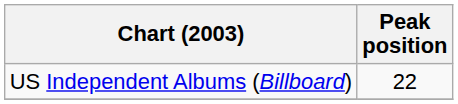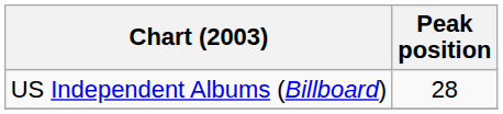US Independent Albums (Billboard) | Peak position: 22 -> 28
